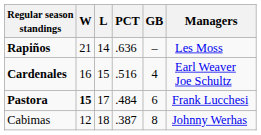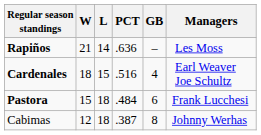Cardenales | W: 16 -> 18
Pastora | W: bold -> normal
Pastora | L: 17 -> 18
